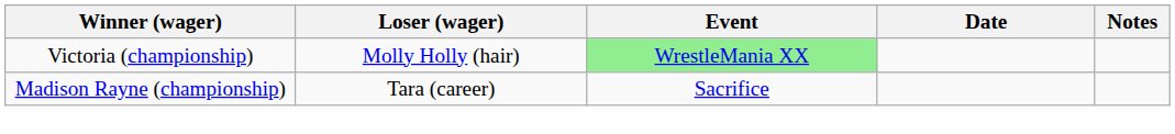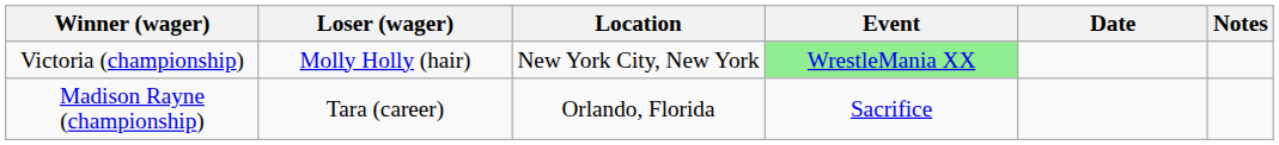+ column: Location | New York City, New York | Orlando, Florida
